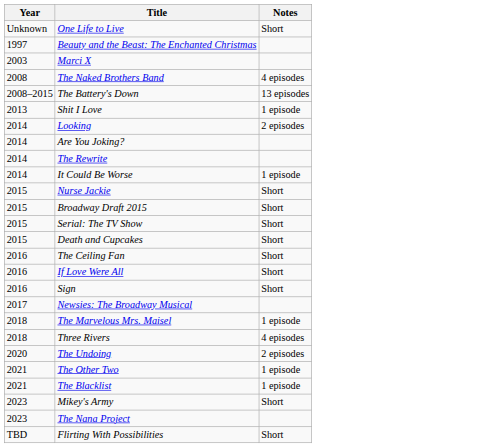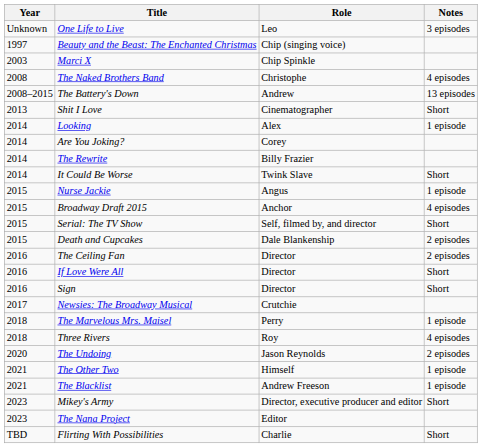+ column: Role | Leo | Chip (singing voice) | Chip Spinkle | Christophe | Andrew | Cinematographer | Alex | Corey | Billy Frazier | Twink Slave | Angus | Anchor | Self, filmed by, and director | Dale Blankenship | Director | Director | Director | Crutchie | Perry | Roy | Jason Reynolds | Himself | Andrew Freeson | Director, executive producer and editor | Editor | Charlie
One Life to Live | Notes: Short -> 3 episodes
Shit I Love | Notes: 1 episode -> Short
Looking | Notes: 2 episodes -> 1 episode
It Could Be Worse | Notes: 1 episode -> Short
Nurse Jackie | Notes: Short -> 1 episode
Broadway Draft 2015 | Notes: Short -> 4 episodes
Death and Cupcakes | Notes: Short -> 2 episodes
The Ceiling Fan | Notes: Short -> 2 episodes
